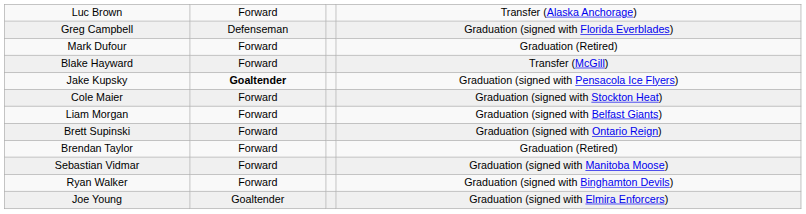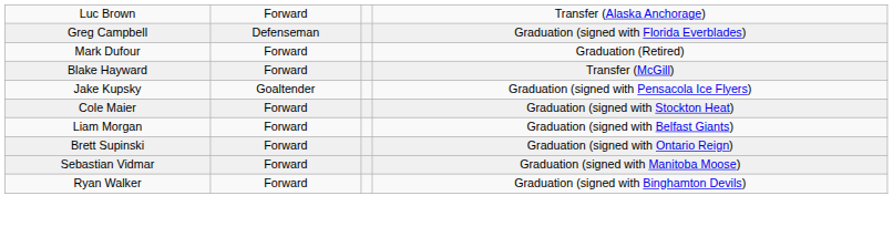Jake Kupsky | column 2: bold -> normal
- row: Brendan Taylor | Forward | Graduation (Retired)
- row: Joe Young | Goaltender | Graduation (signed with Elmira Enforcers)
